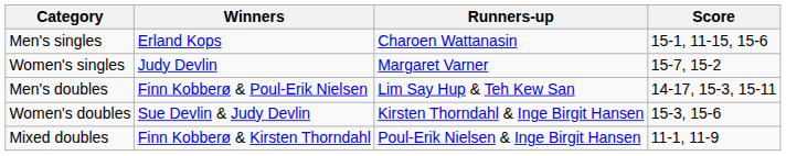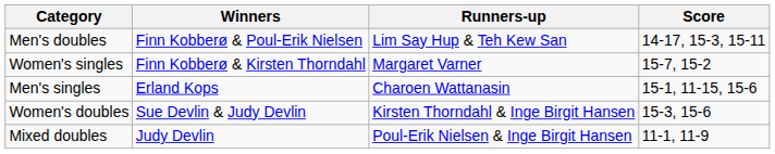rows swapped: Men's singles <-> Men's doubles
Women's singles | Winners: Judy Devlin -> Finn Kobberø & Kirsten Thorndahl
Mixed doubles | Winners: Finn Kobberø & Kirsten Thorndahl -> Judy Devlin
